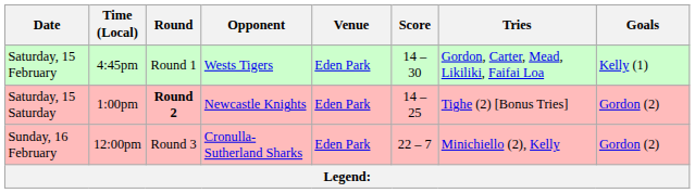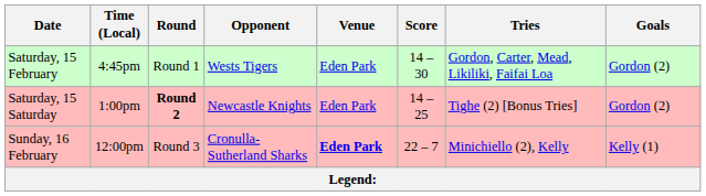Saturday, 15 February | Goals: Kelly (1) -> Gordon (2)
Sunday, 16 February | Venue: normal -> bold
Sunday, 16 February | Goals: Gordon (2) -> Kelly (1)
